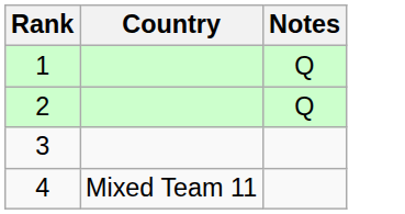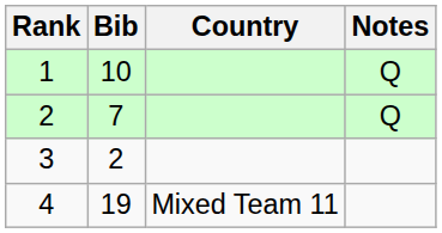+ column: Bib | 10 | 7 | 2 | 19
